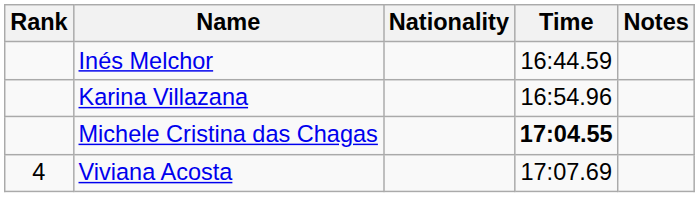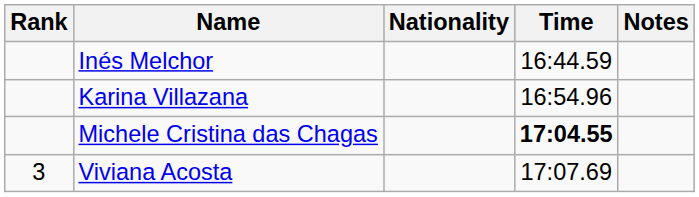Viviana Acosta | Rank: 4 -> 3
